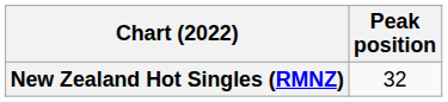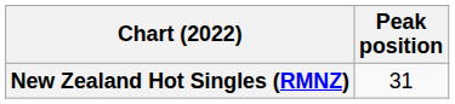New Zealand Hot Singles (RMNZ) | Peak position: 32 -> 31
